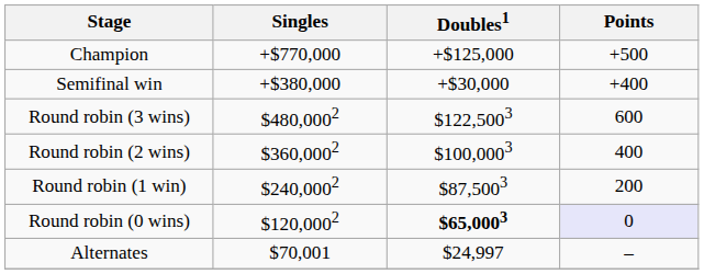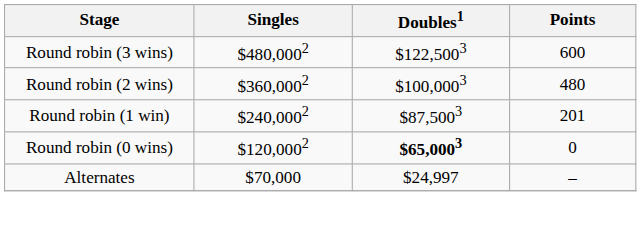- row: Champion | +$770,000 | +$125,000 | +500
- row: Semifinal win | +$380,000 | +$30,000 | +400
Round robin (2 wins) | Points: 400 -> 480
Round robin (1 win) | Points: 200 -> 201
Round robin (0 wins) | Points: lavender background -> no background
Alternates | Singles: $70,001 -> $70,000
